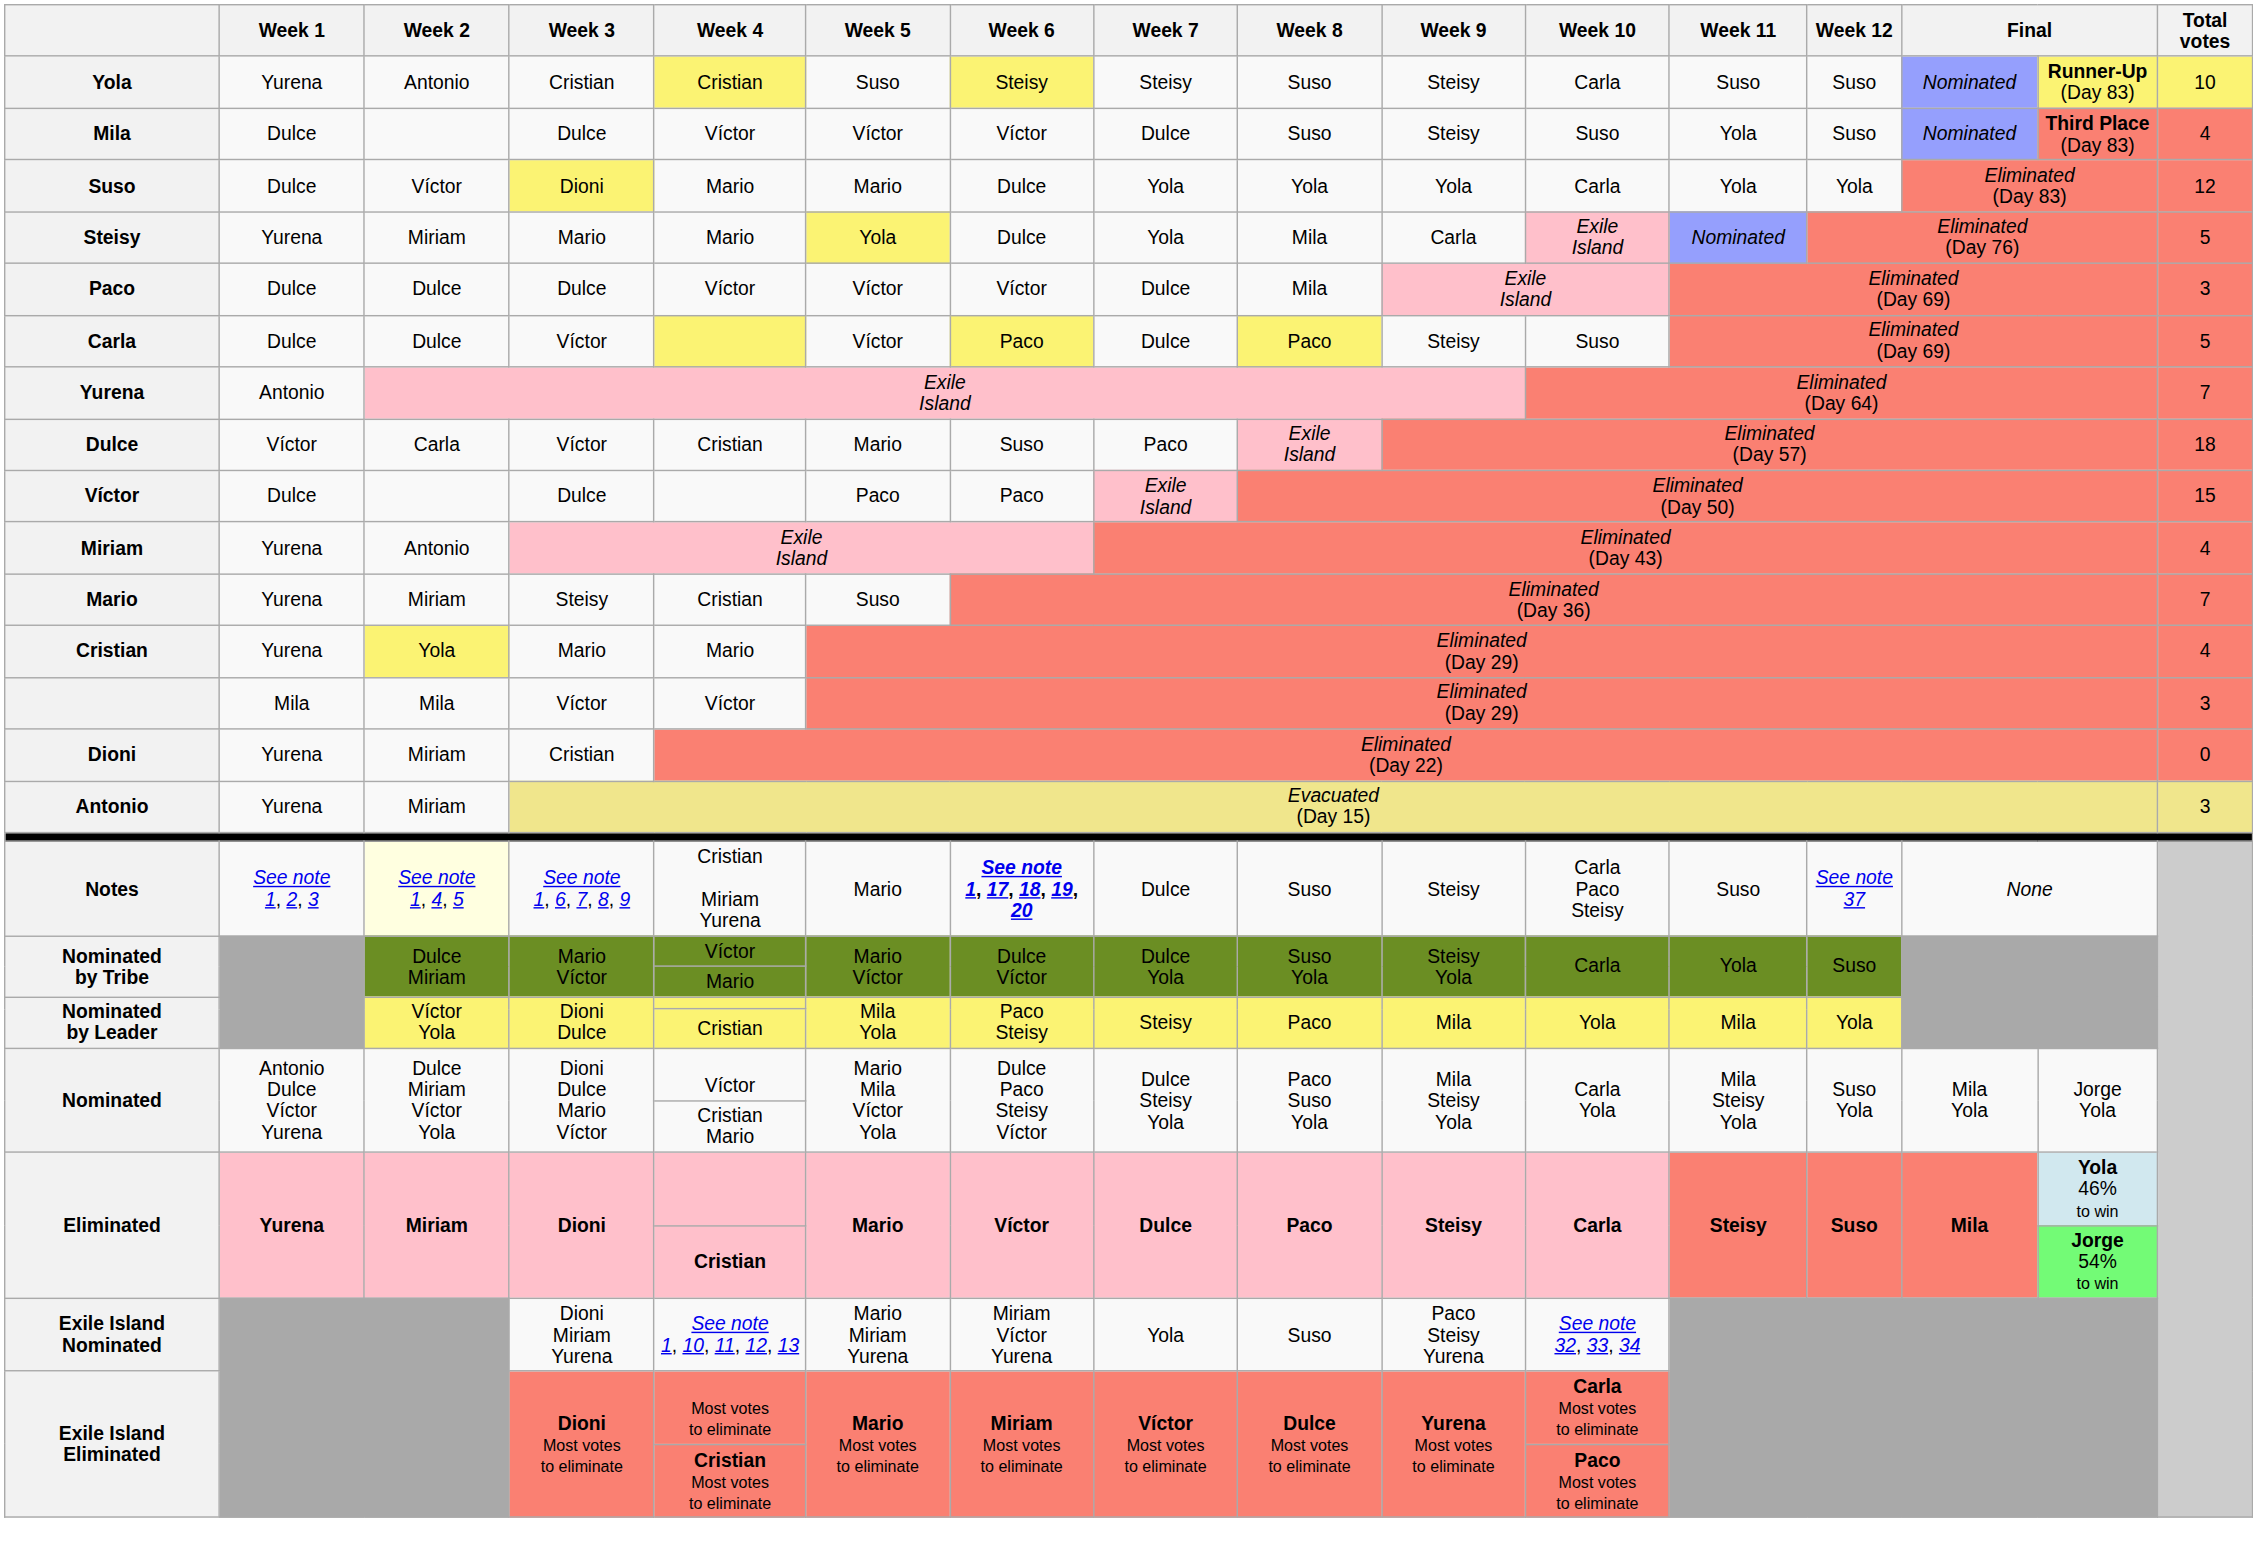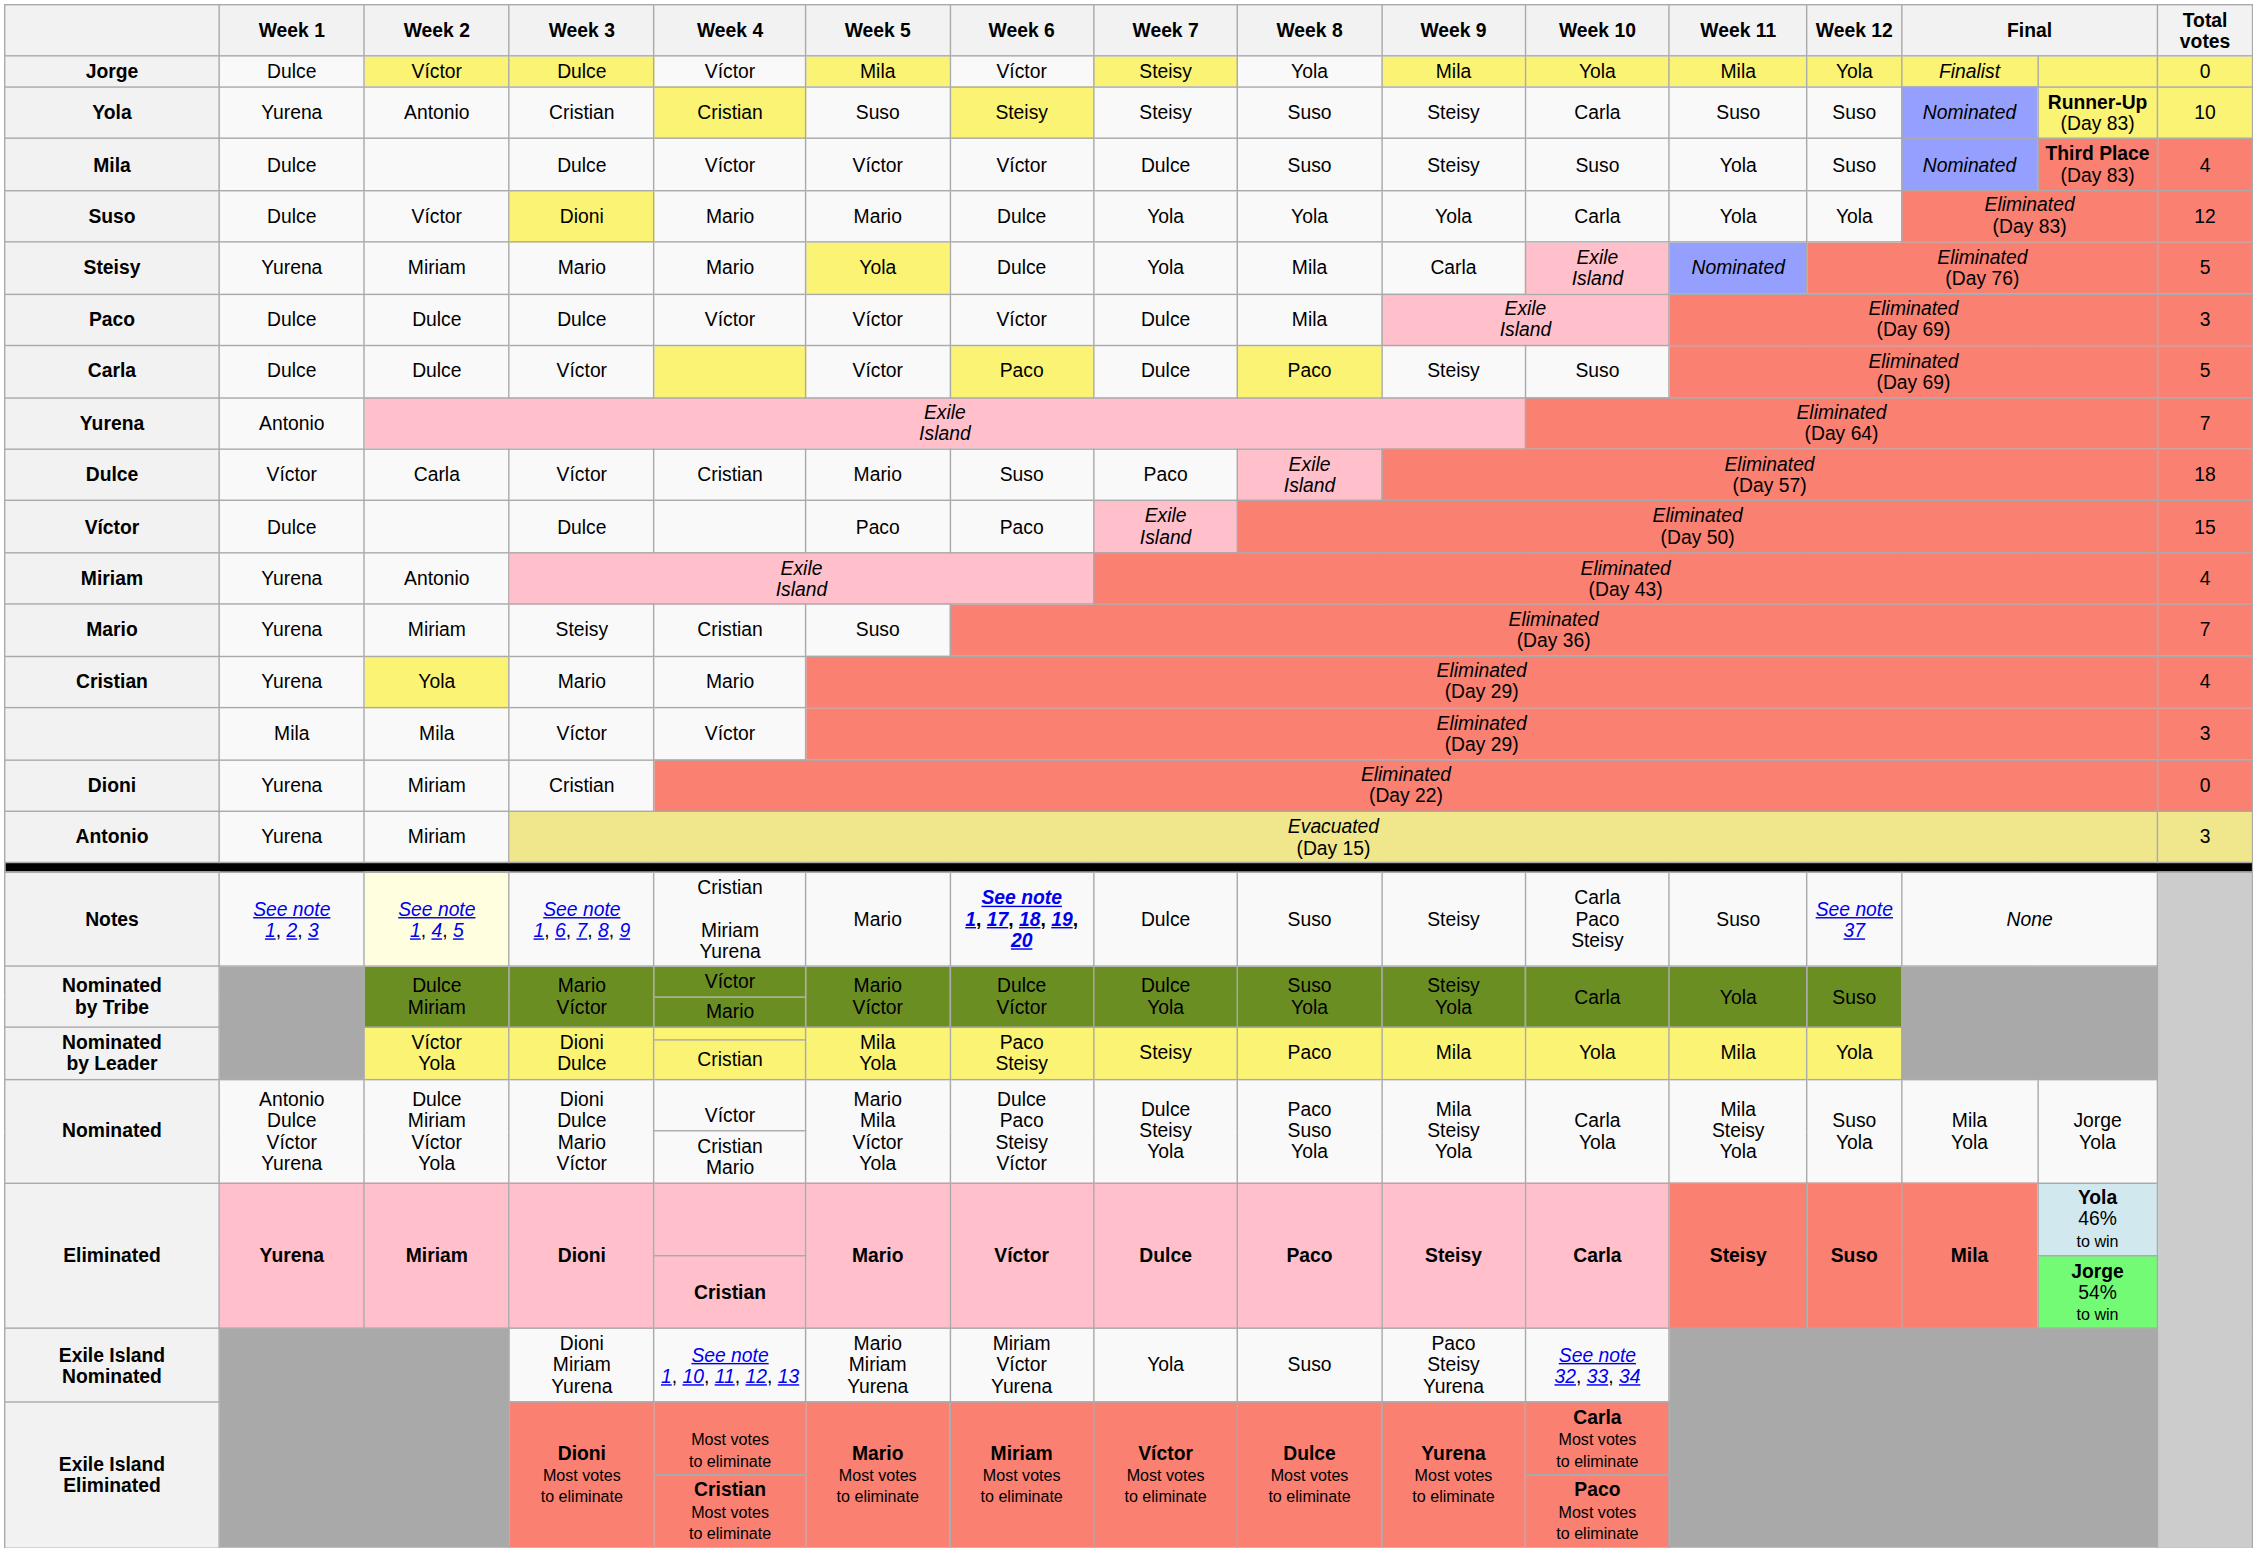+ row: Jorge | Dulce | Víctor | Dulce | Víctor | Mila | Víctor | Steisy | Yola | Mila | Yola | Mila | Yola | Finalist | 0
